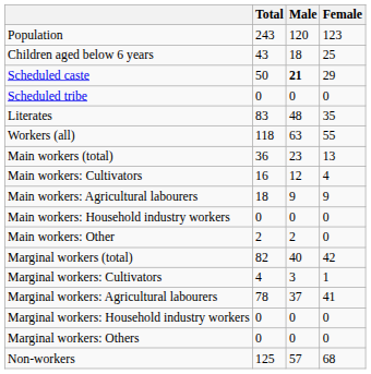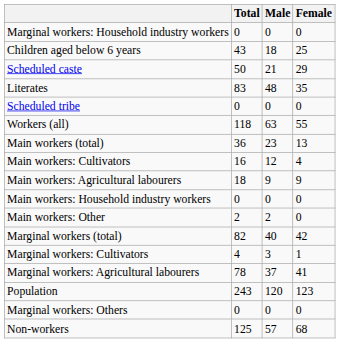rows swapped: Population <-> Marginal workers: Household industry workers
Scheduled caste | Male: bold -> normal
rows swapped: Scheduled tribe <-> Literates
